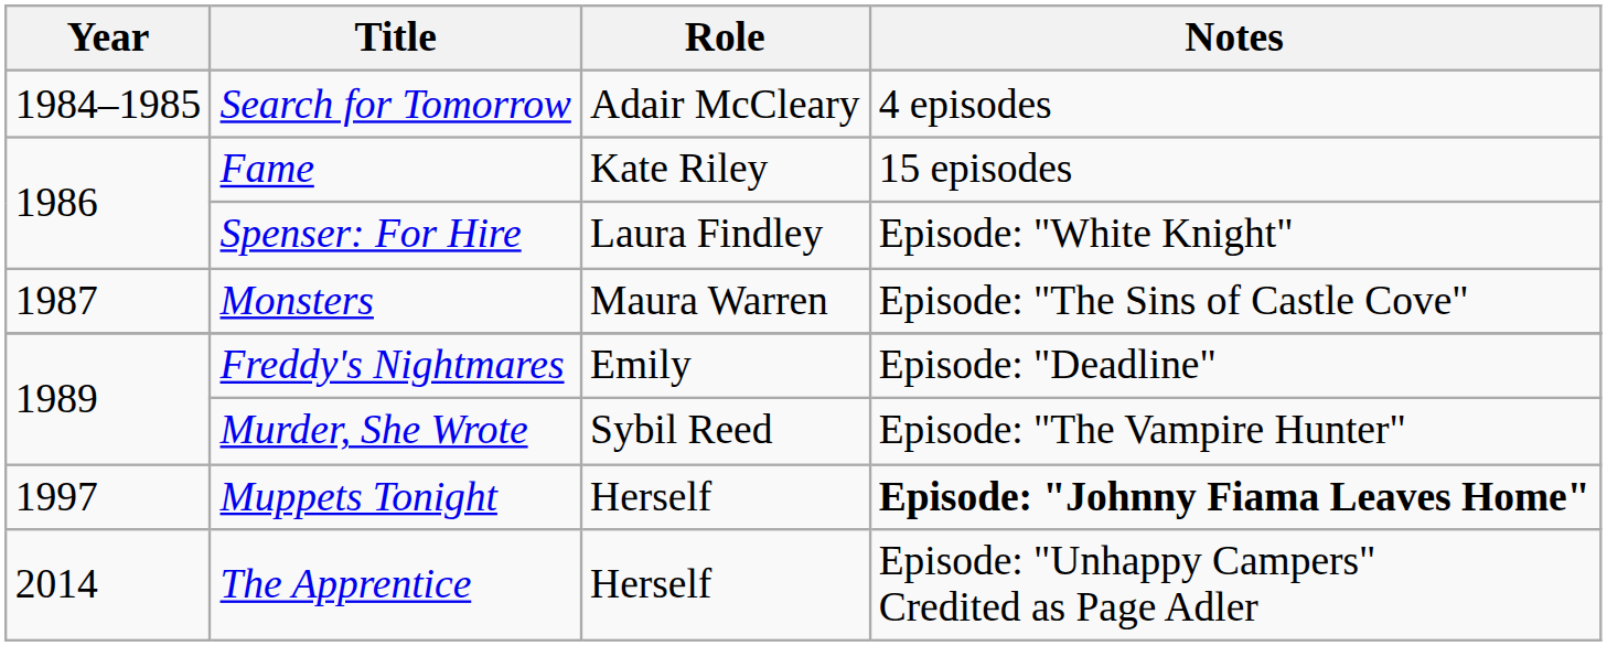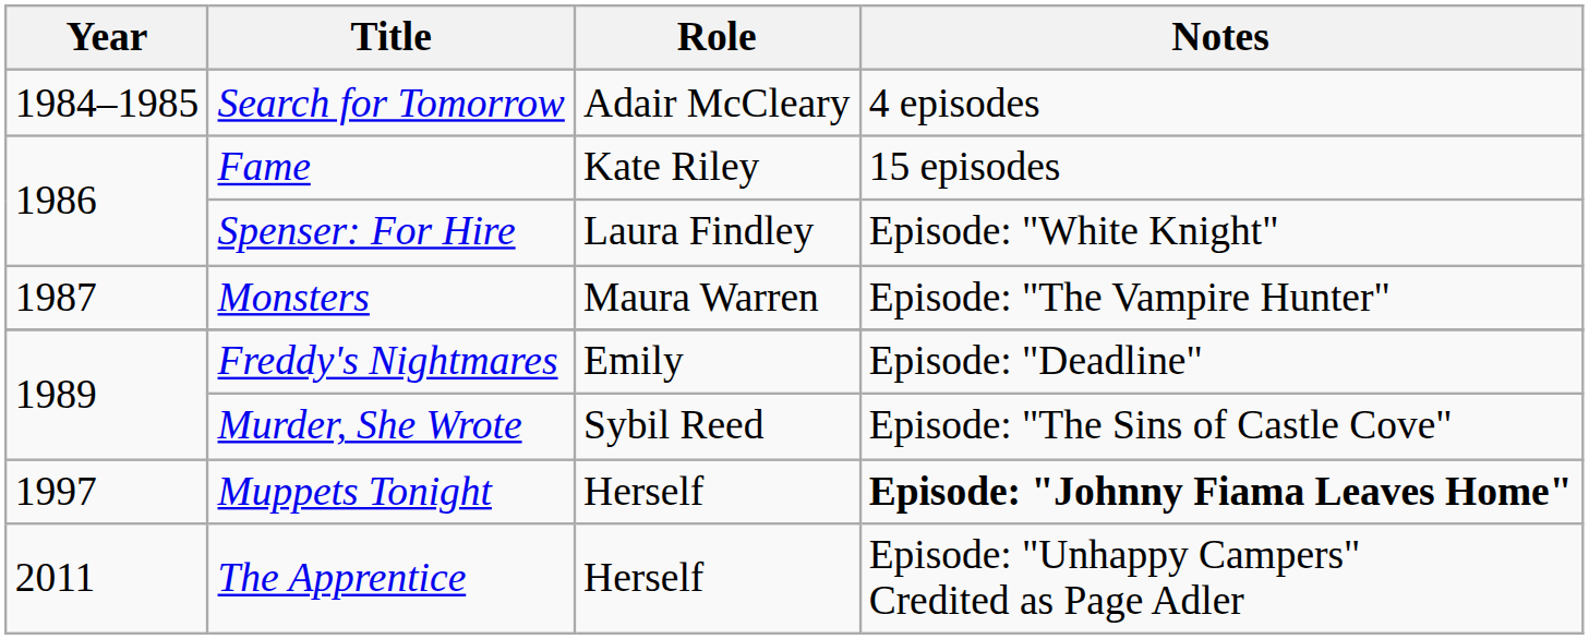Monsters | Notes: Episode: "The Sins of Castle Cove" -> Episode: "The Vampire Hunter"
Murder, She Wrote | Notes: Episode: "The Vampire Hunter" -> Episode: "The Sins of Castle Cove"
The Apprentice | Year: 2014 -> 2011
